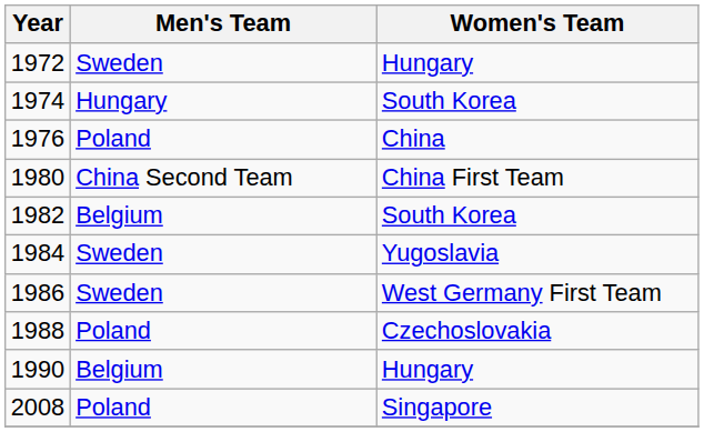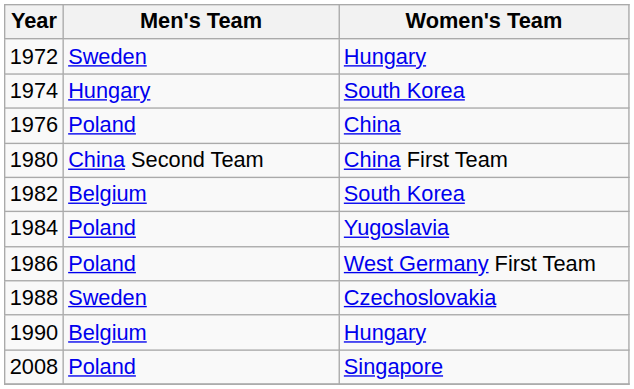1984 | Men's Team: Sweden -> Poland
1986 | Men's Team: Sweden -> Poland
1988 | Men's Team: Poland -> Sweden
